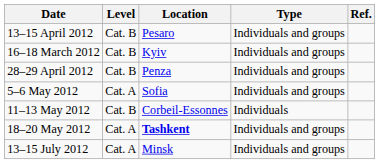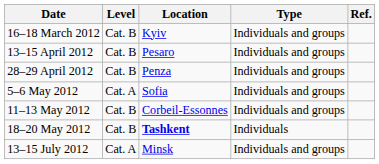rows swapped: 16–18 March 2012 <-> 13–15 April 2012
11–13 May 2012 | Type: Individuals -> Individuals and groups
18–20 May 2012 | Level: Cat. A -> Cat. B
18–20 May 2012 | Type: Individuals and groups -> Individuals
